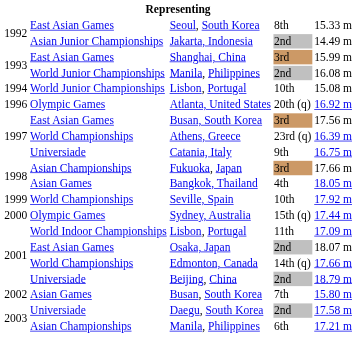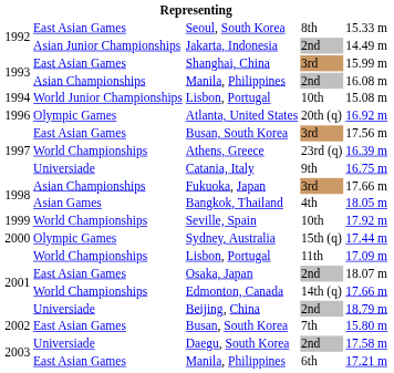Manila, Philippines / 2nd | column 2: World Junior Championships -> Asian Championships
Lisbon, Portugal / 11th | column 2: World Indoor Championships -> World Championships
Busan, South Korea / 7th | column 2: Asian Games -> East Asian Games
Manila, Philippines / 6th | column 2: Asian Championships -> East Asian Games
